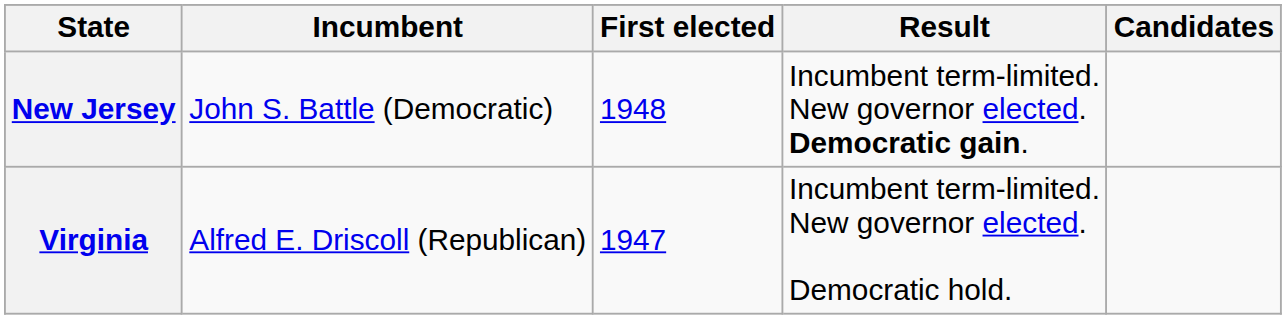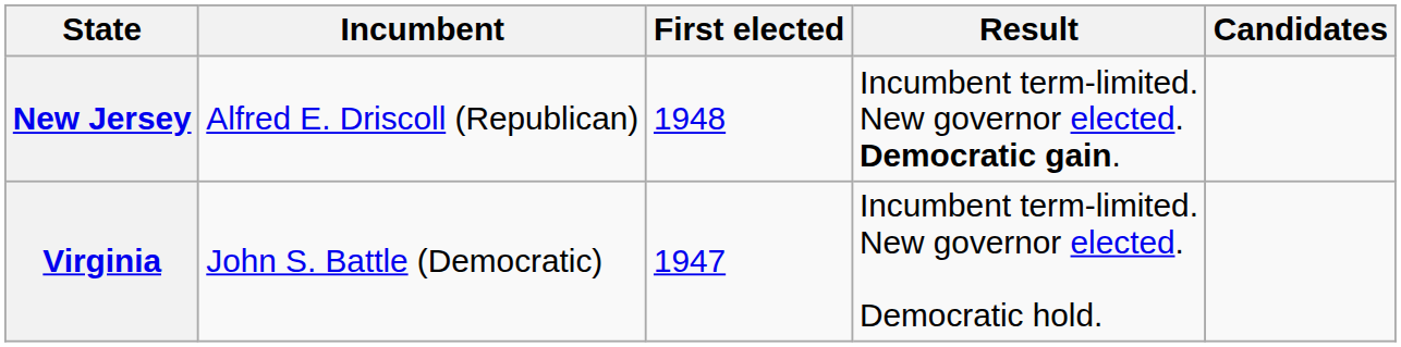New Jersey | Incumbent: John S. Battle (Democratic) -> Alfred E. Driscoll (Republican)
Virginia | Incumbent: Alfred E. Driscoll (Republican) -> John S. Battle (Democratic)
